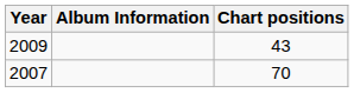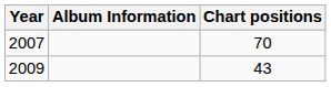rows swapped: 2007 <-> 2009
